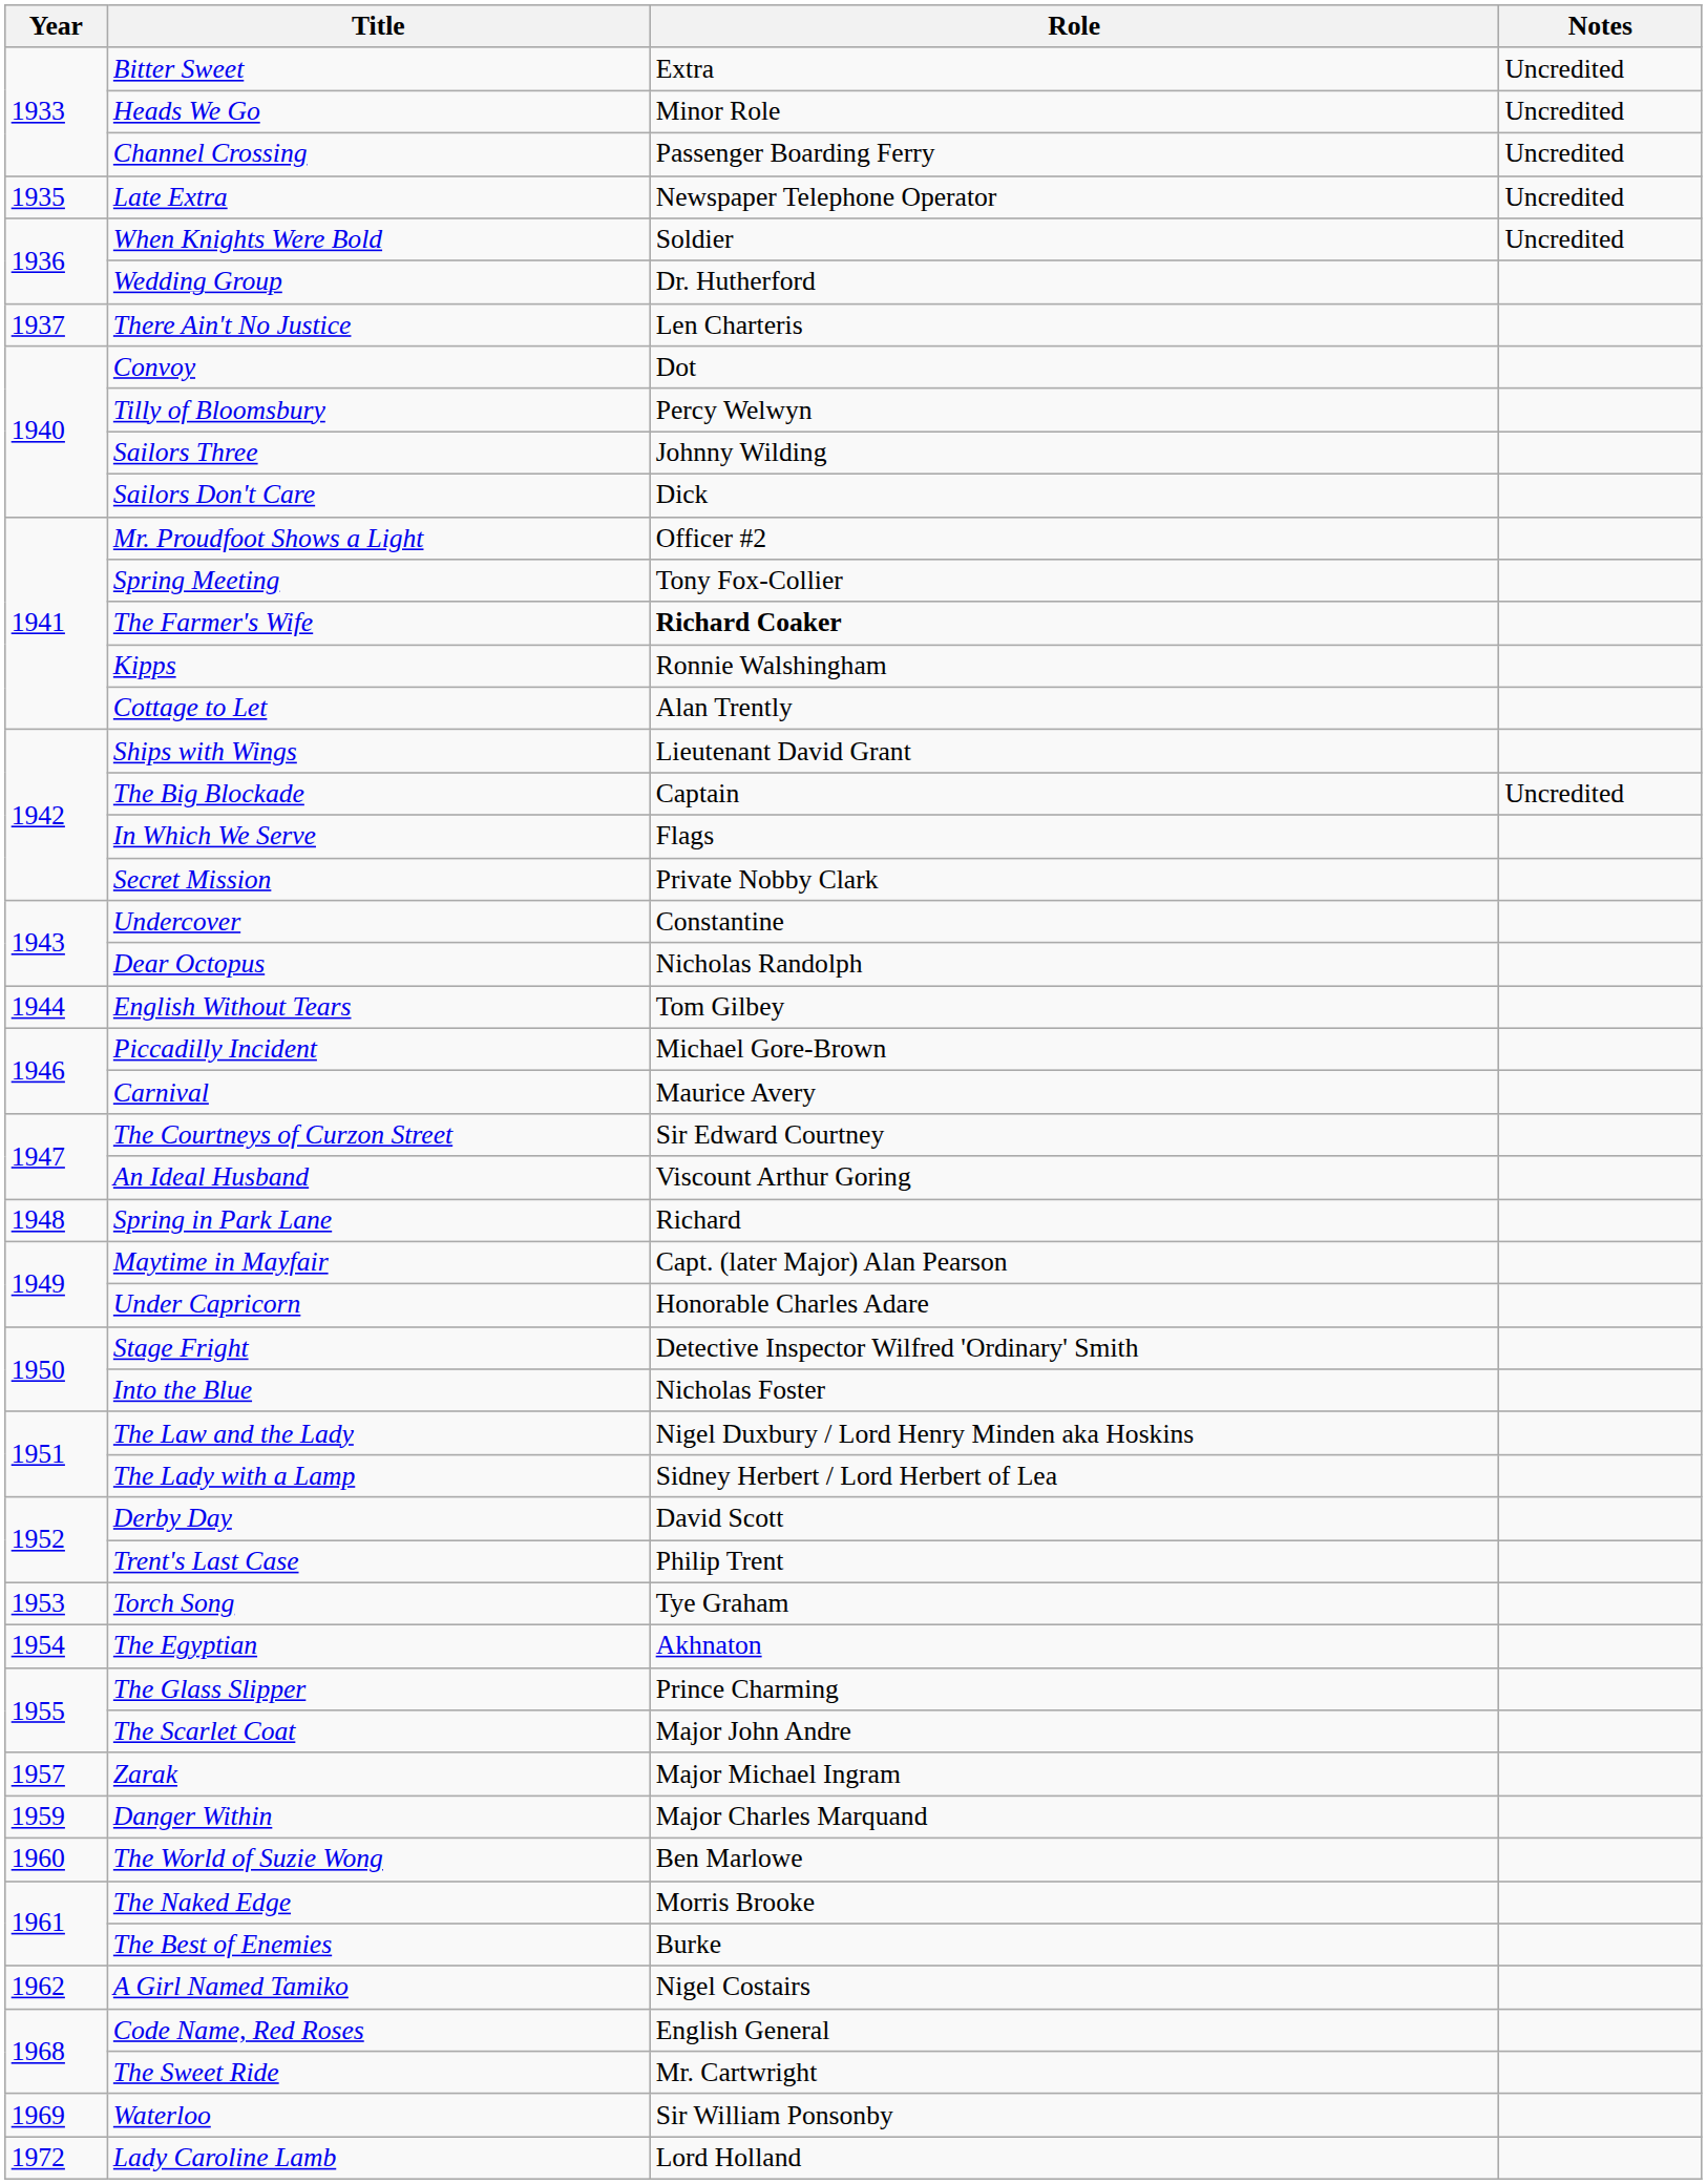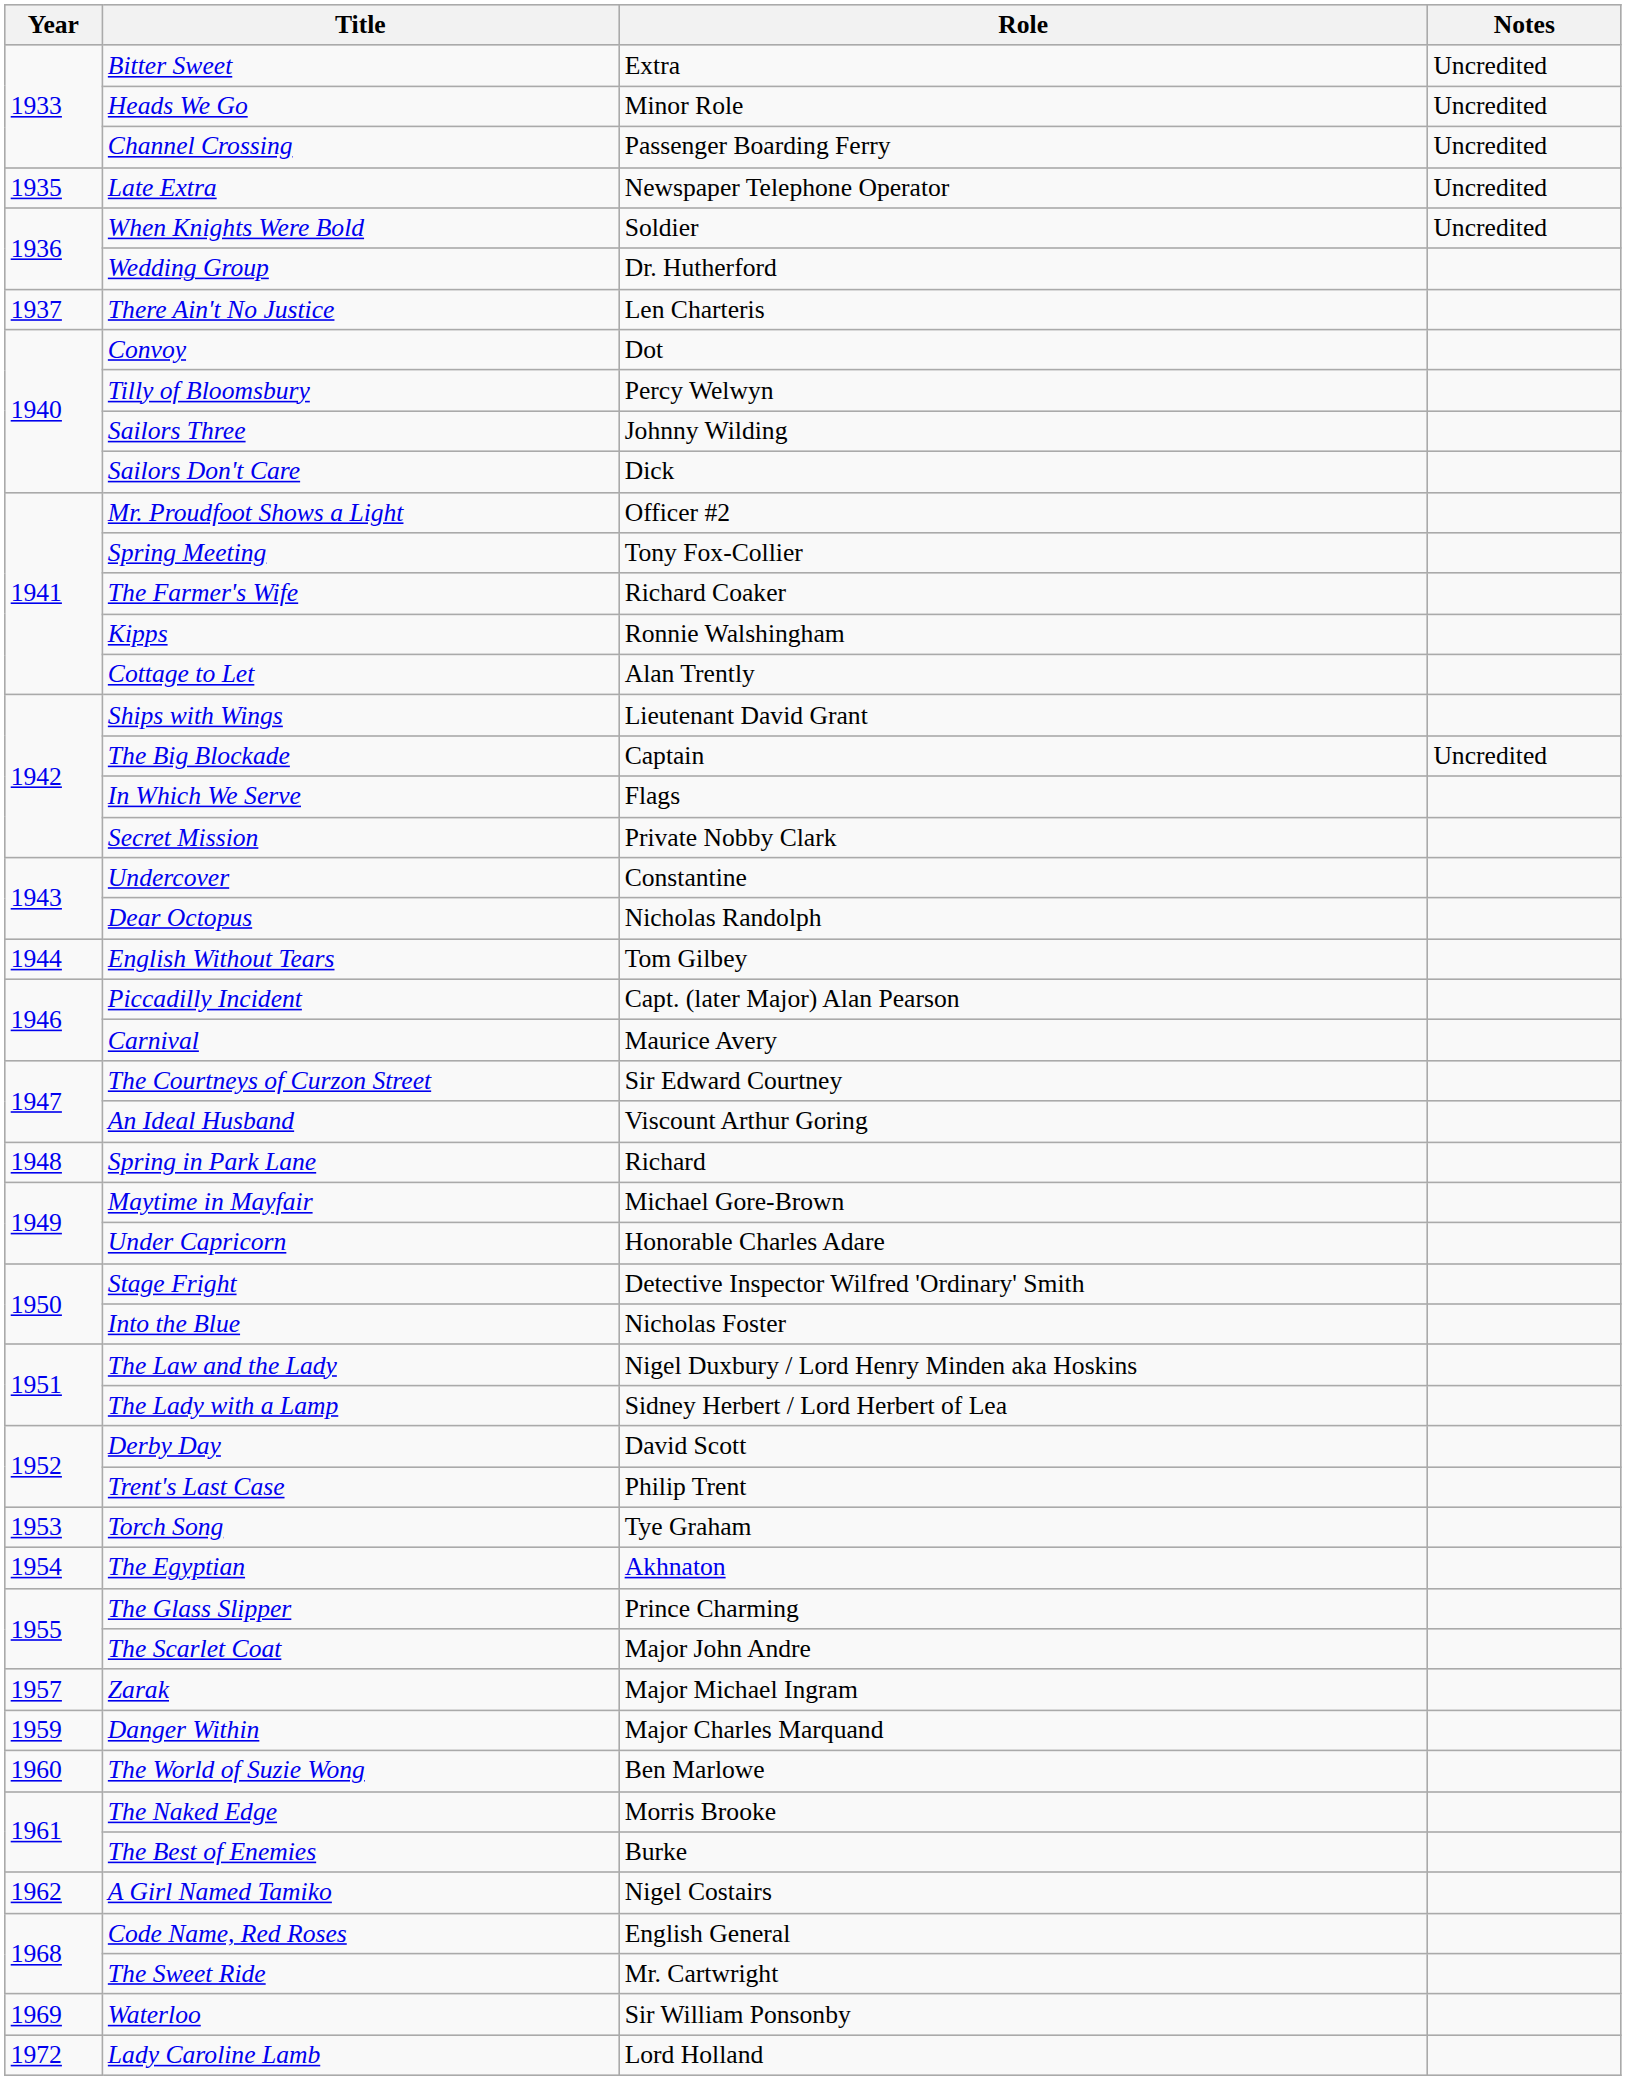The Farmer's Wife | Role: bold -> normal
Piccadilly Incident | Role: Michael Gore-Brown -> Capt. (later Major) Alan Pearson
Maytime in Mayfair | Role: Capt. (later Major) Alan Pearson -> Michael Gore-Brown
